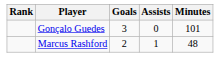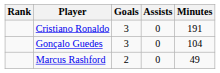+ row: Cristiano Ronaldo | 3 | 0 | 191
Gonçalo Guedes | Minutes: 101 -> 104
Marcus Rashford | Assists: 1 -> 0
Marcus Rashford | Minutes: 48 -> 49
